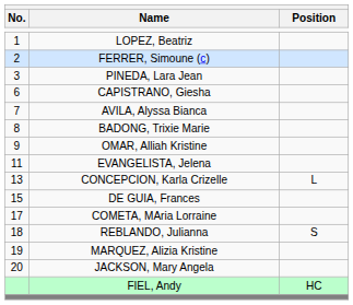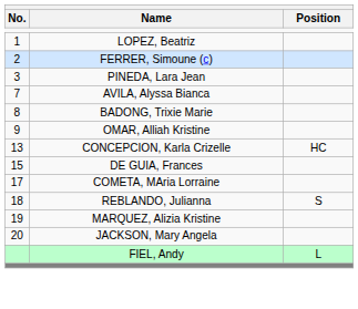- row: 6 | CAPISTRANO, Giesha
- row: 11 | EVANGELISTA, Jelena
CONCEPCION, Karla Crizelle | Position: L -> HC
FIEL, Andy | Position: HC -> L
